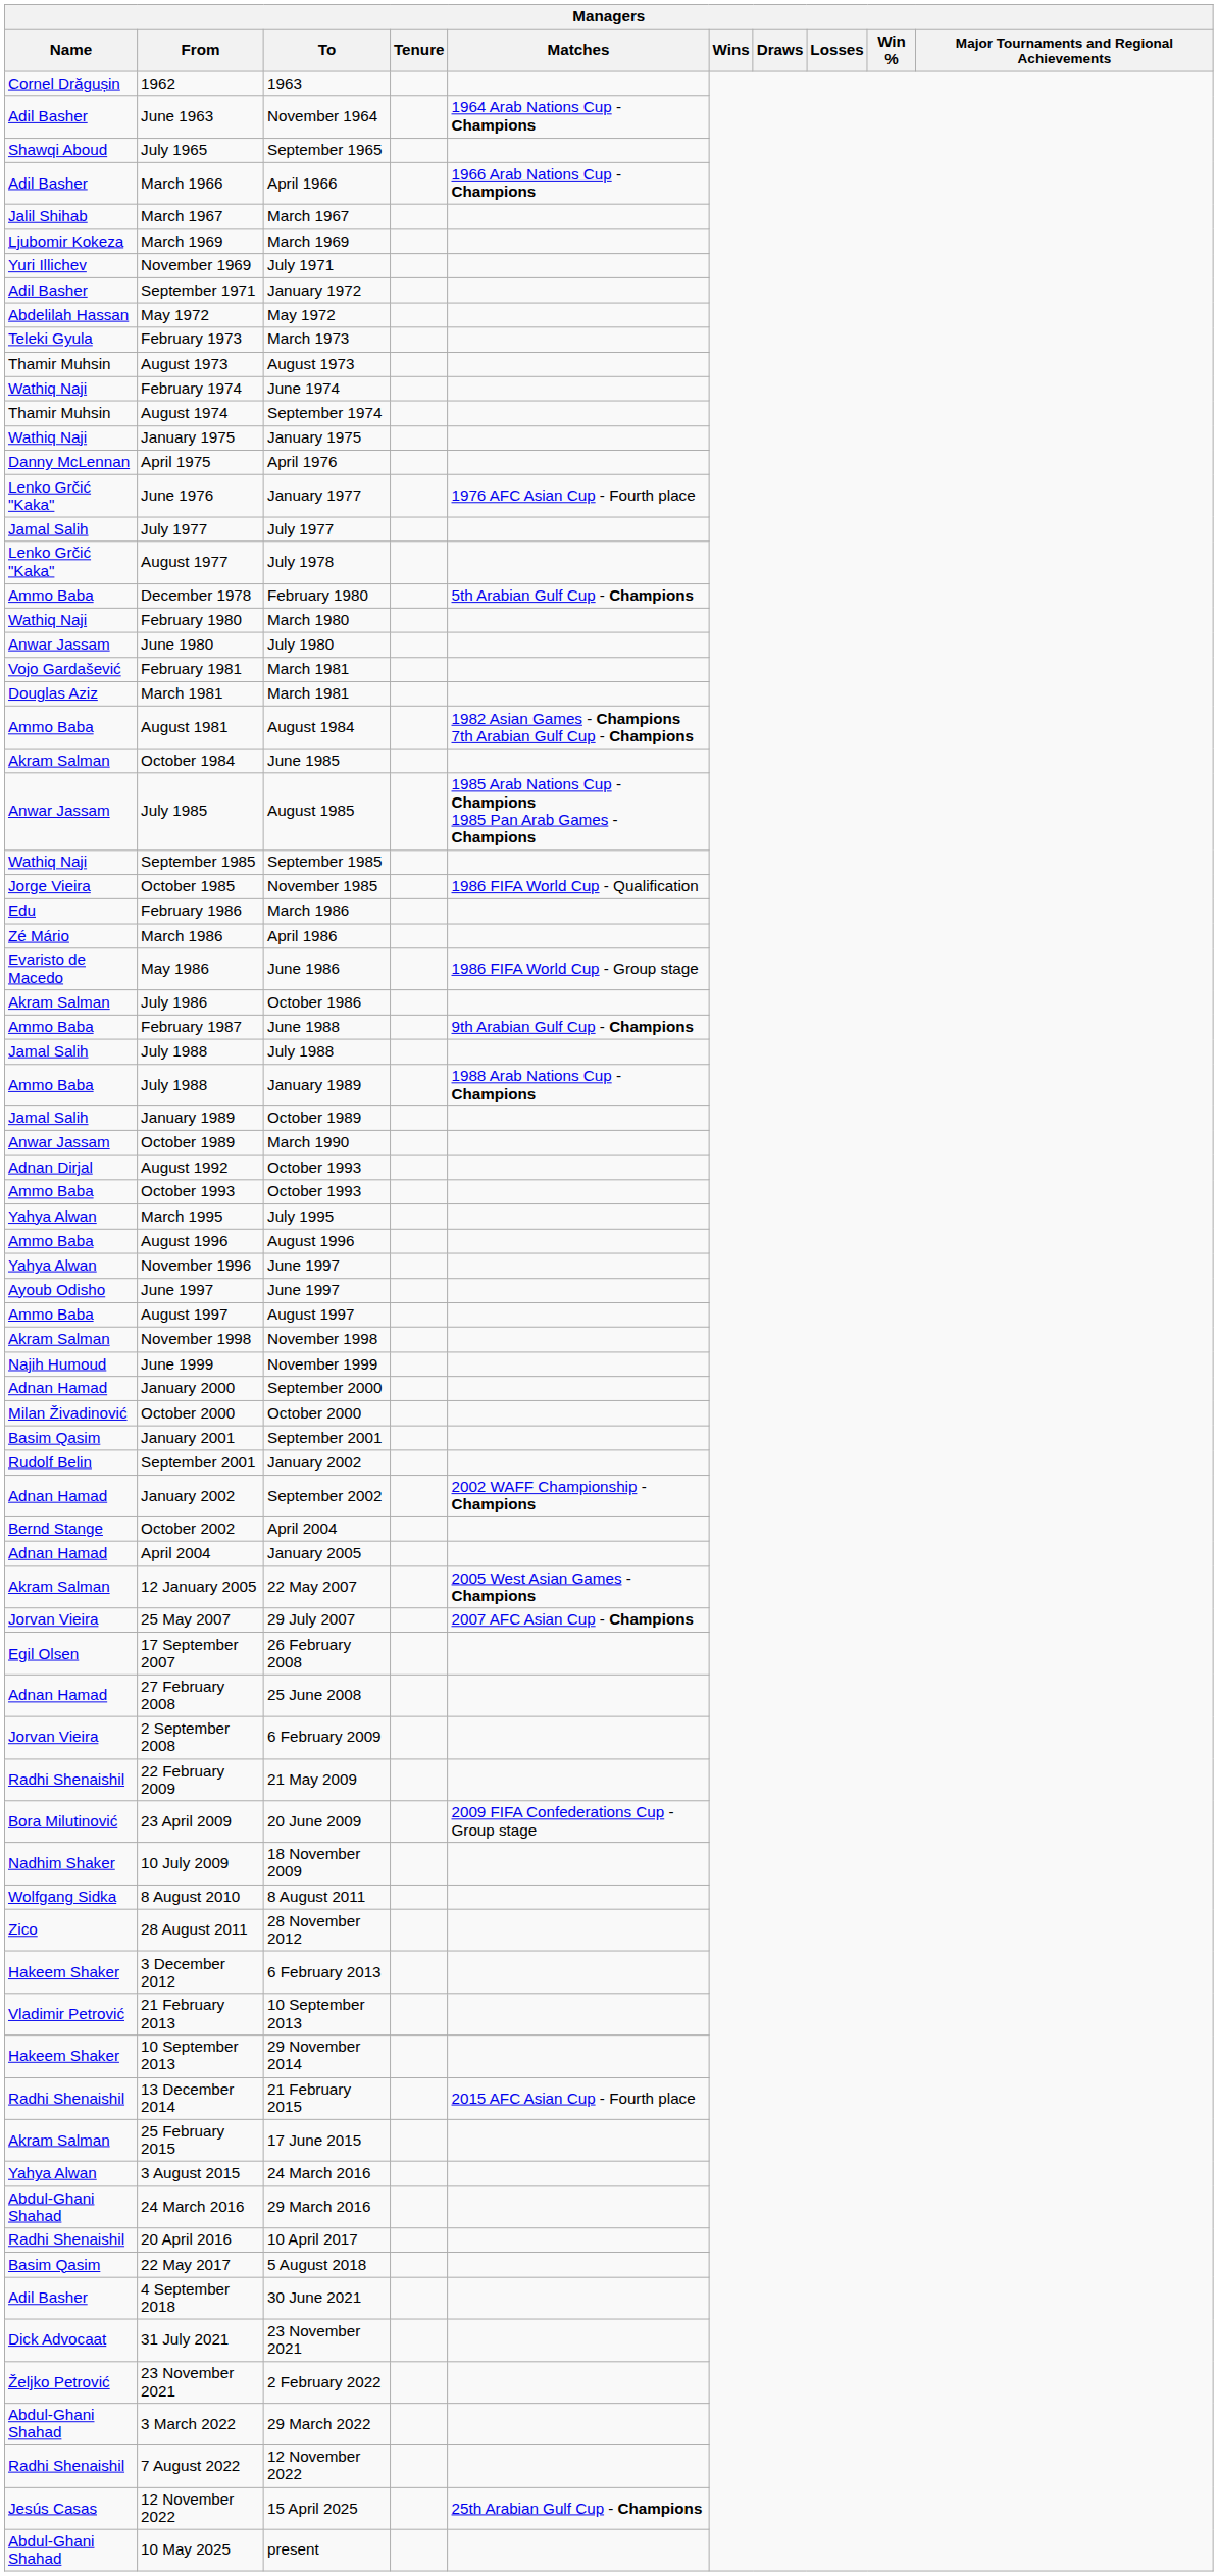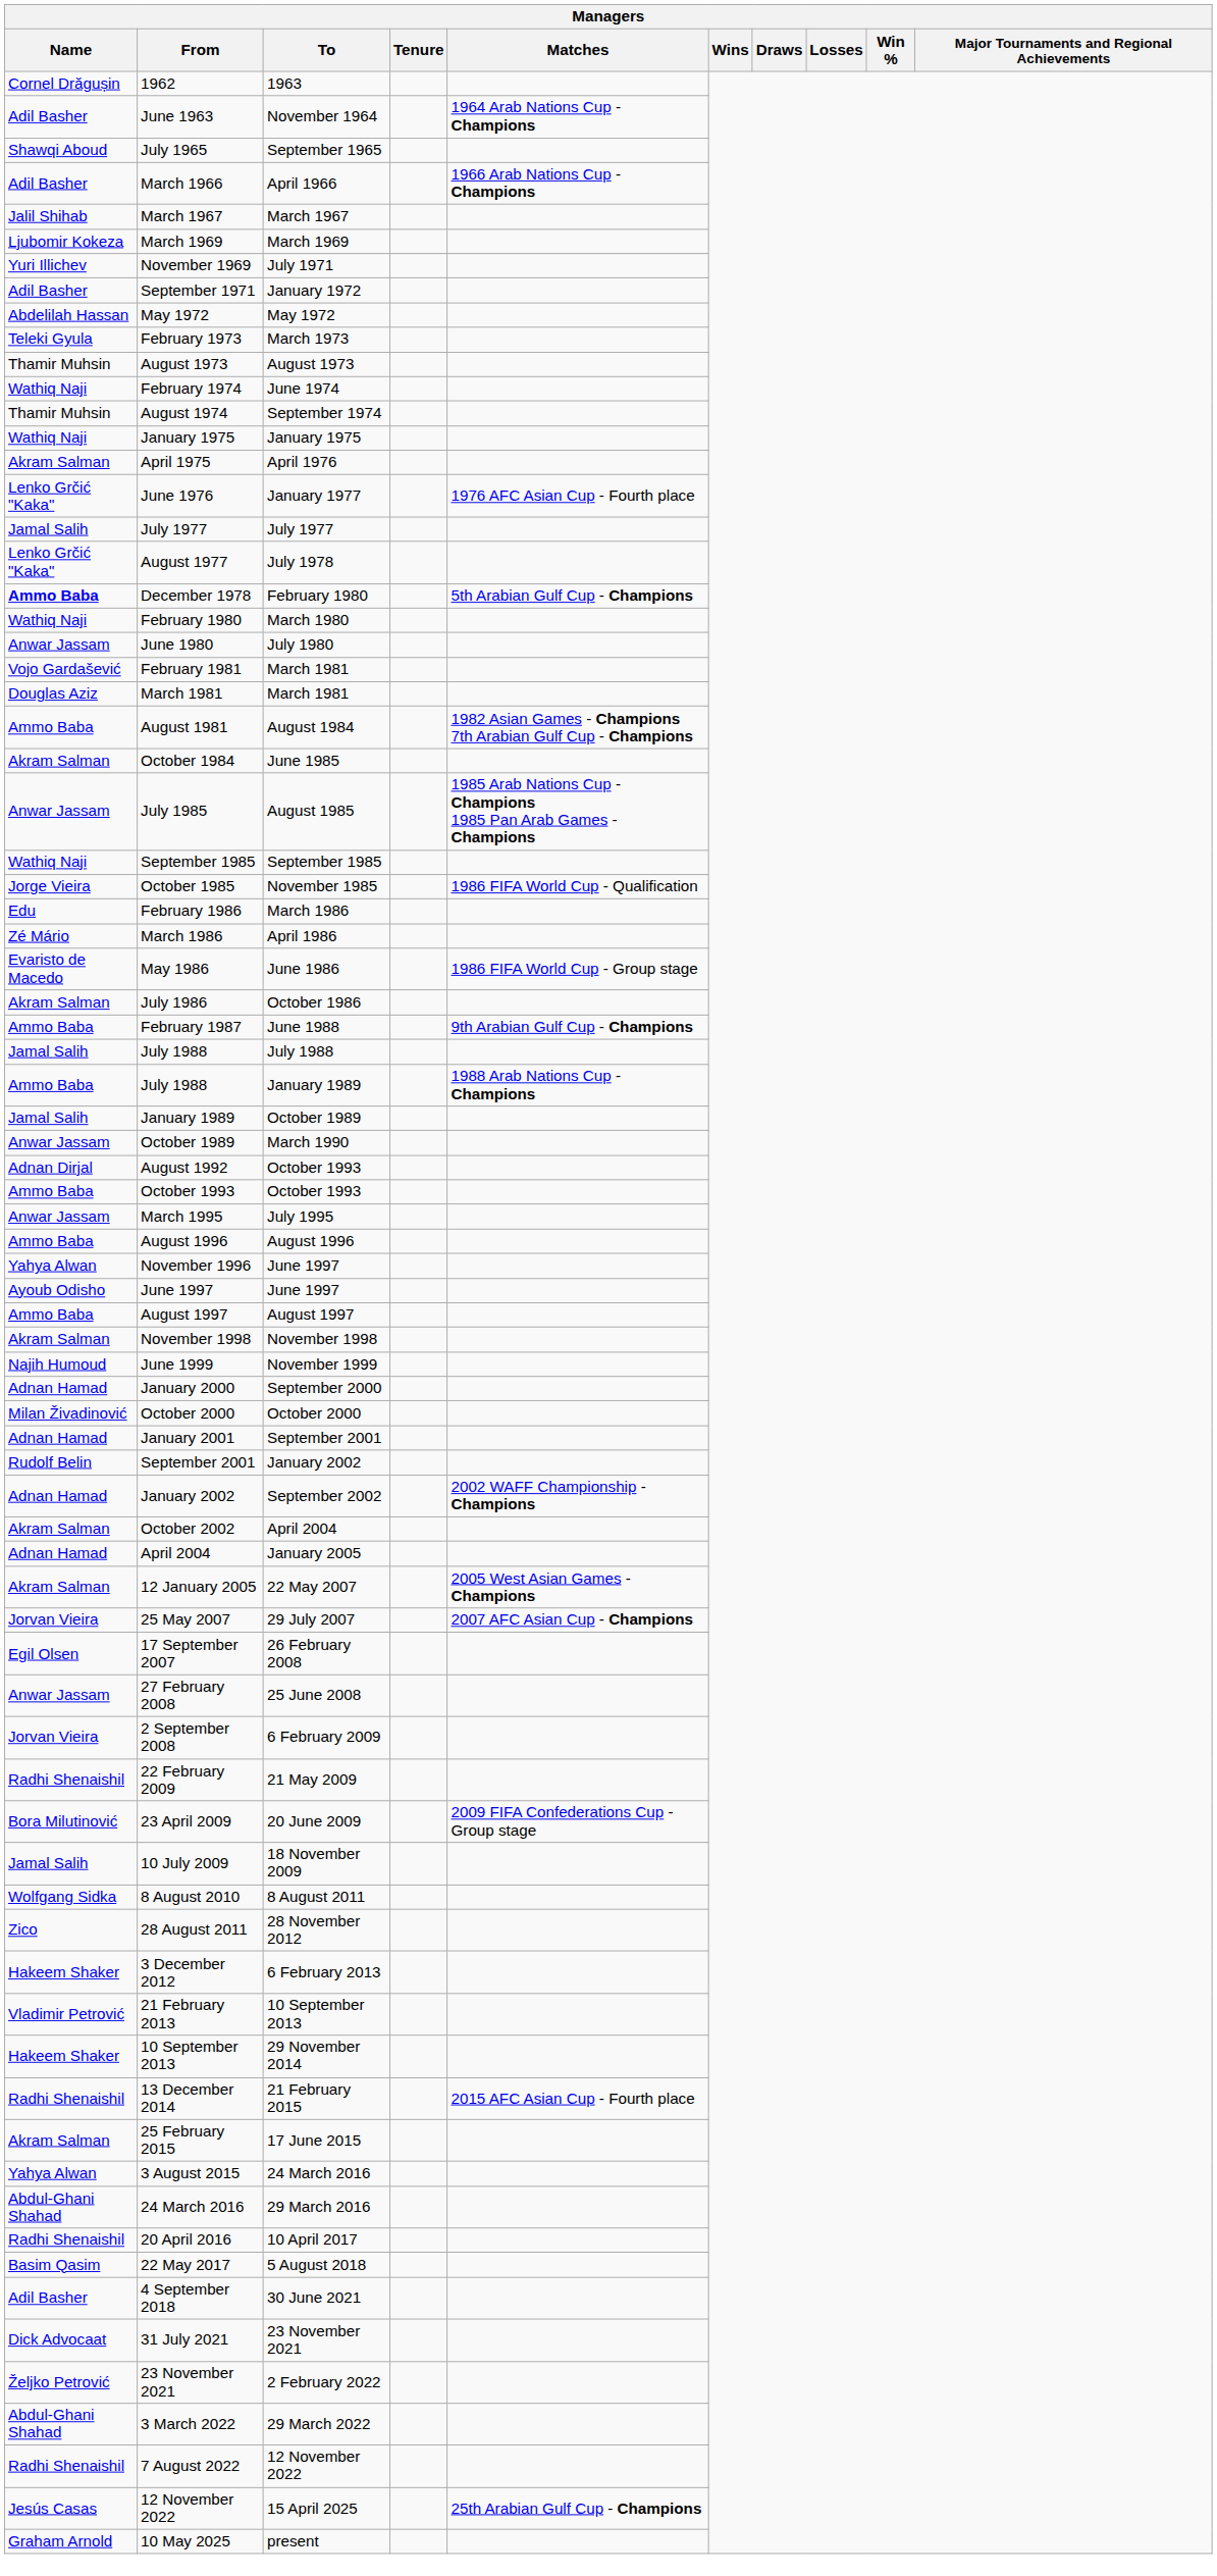April 1975 | Name: Danny McLennan -> Akram Salman
December 1978 | Name: normal -> bold
March 1995 | Name: Yahya Alwan -> Anwar Jassam
January 2001 | Name: Basim Qasim -> Adnan Hamad
October 2002 | Name: Bernd Stange -> Akram Salman
27 February 2008 | Name: Adnan Hamad -> Anwar Jassam
10 July 2009 | Name: Nadhim Shaker -> Jamal Salih
10 May 2025 | Name: Abdul-Ghani Shahad -> Graham Arnold
